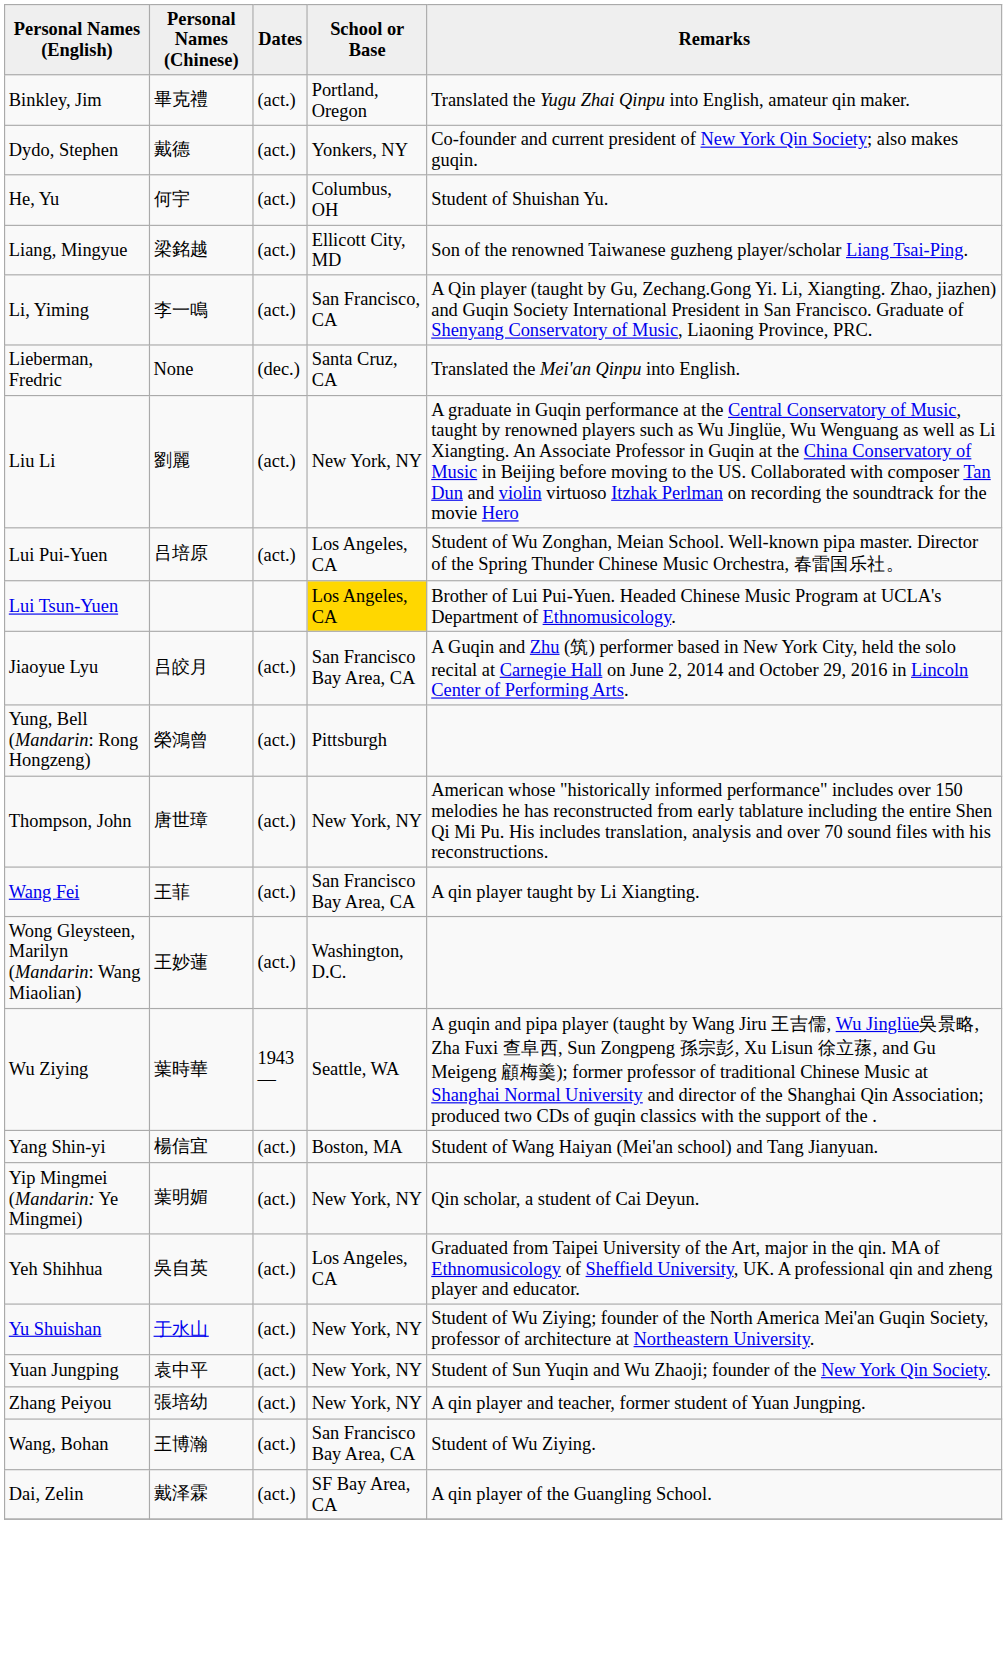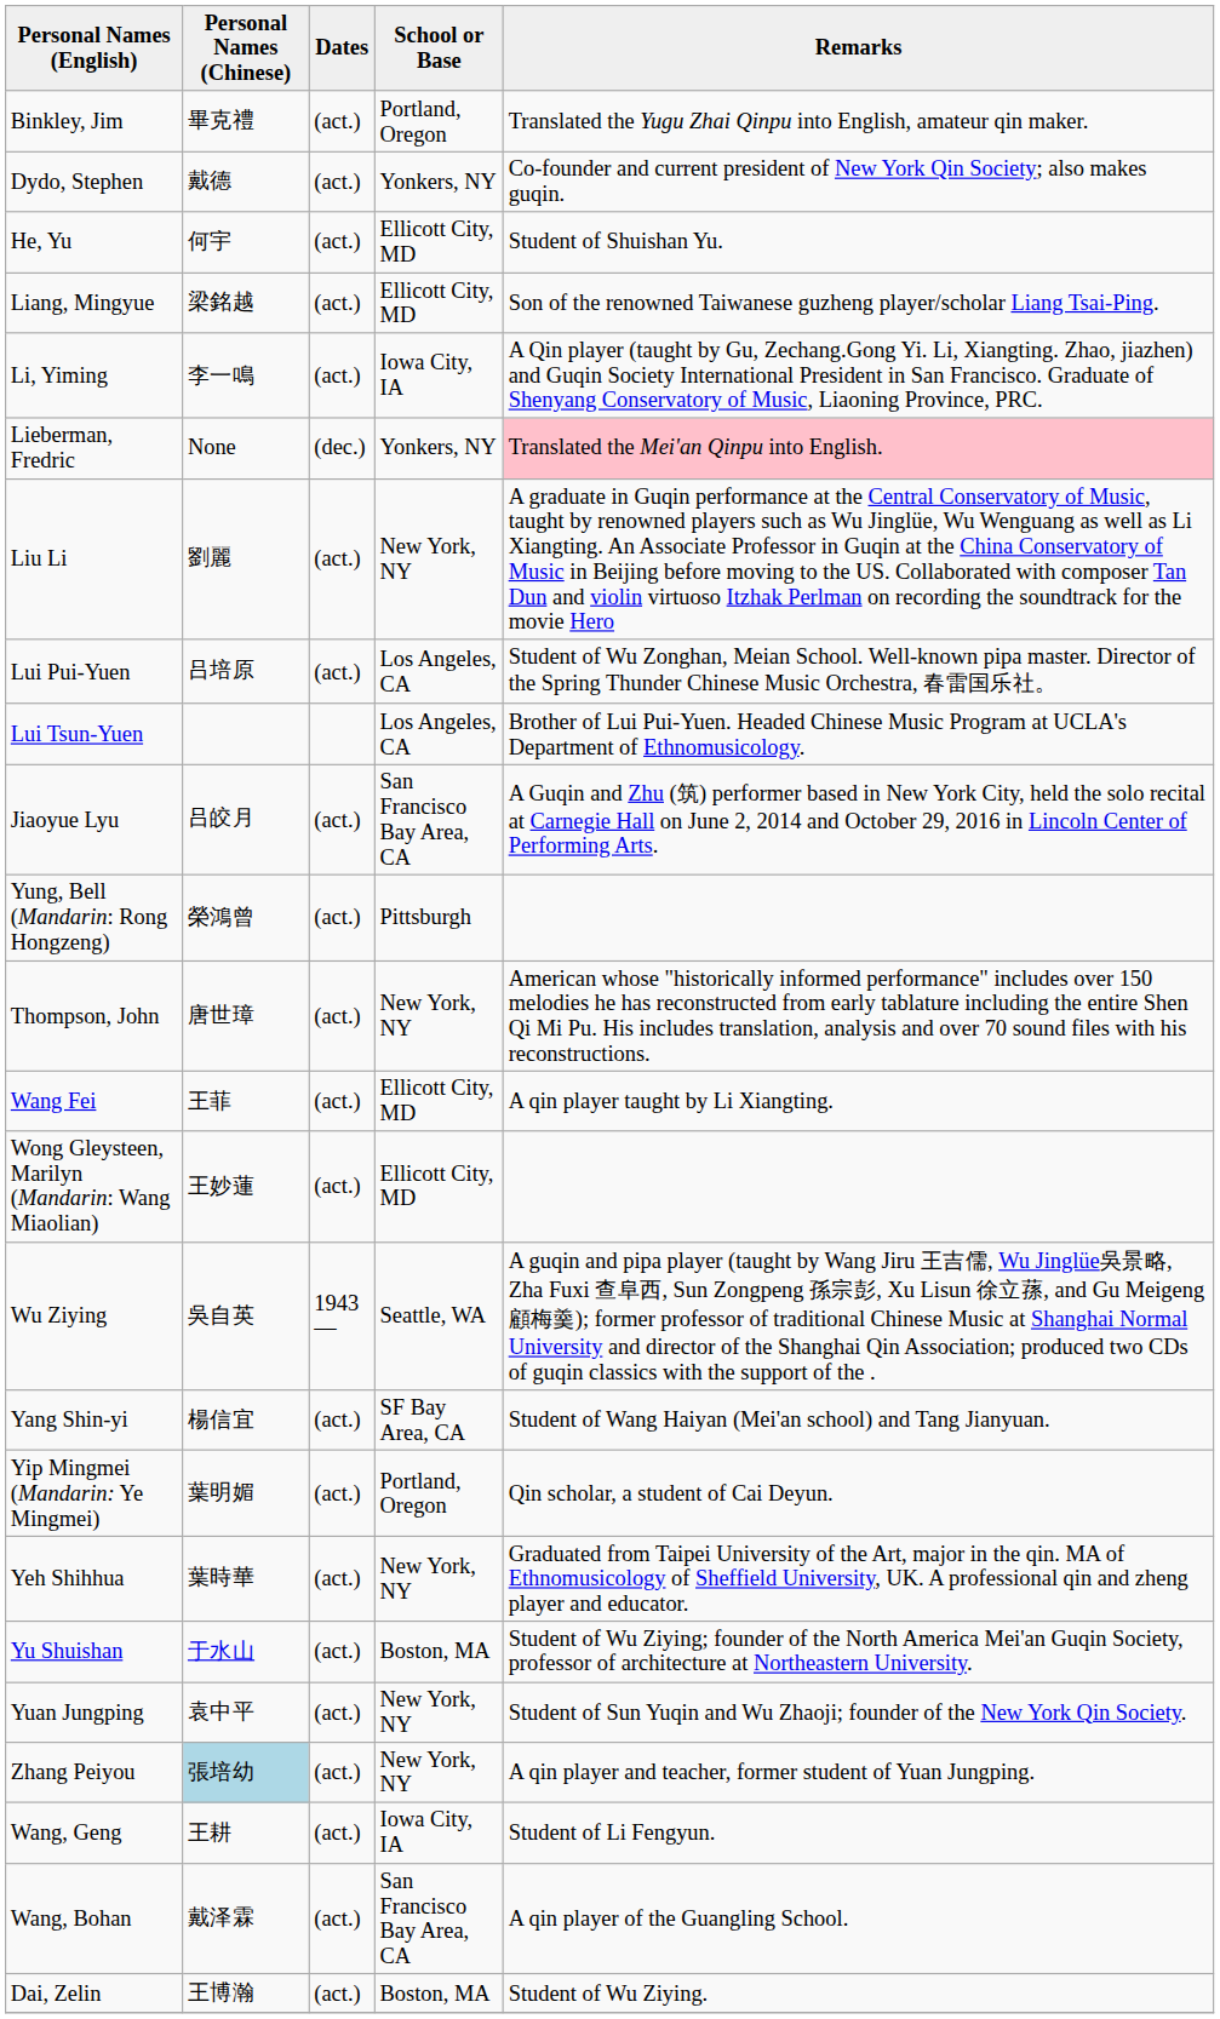He, Yu | School or Base: Columbus, OH -> Ellicott City, MD
Li, Yiming | School or Base: San Francisco, CA -> Iowa City, IA
Lieberman, Fredric | School or Base: Santa Cruz, CA -> Yonkers, NY
Lieberman, Fredric | Remarks: no background -> pink background
Lui Tsun-Yuen | School or Base: gold background -> no background
Wang Fei | School or Base: San Francisco Bay Area, CA -> Ellicott City, MD
Wong Gleysteen, Marilyn (Mandarin: Wang Miaolian) | School or Base: Washington, D.C. -> Ellicott City, MD
Wu Ziying | Personal Names (Chinese): 葉時華 -> 吳自英
Yang Shin-yi | School or Base: Boston, MA -> SF Bay Area, CA
Yip Mingmei (Mandarin: Ye Mingmei) | School or Base: New York, NY -> Portland, Oregon
Yeh Shihhua | Personal Names (Chinese): 吳自英 -> 葉時華
Yeh Shihhua | School or Base: Los Angeles, CA -> New York, NY
Yu Shuishan | School or Base: New York, NY -> Boston, MA
Zhang Peiyou | Personal Names (Chinese): no background -> lightblue background
+ row: Wang, Geng | 王耕 | (act.) | Iowa City, IA | Student of Li Fengyun.
Wang, Bohan | Personal Names (Chinese): 王博瀚 -> 戴泽霖
Wang, Bohan | Remarks: Student of Wu Ziying. -> A qin player of the Guangling School.
Dai, Zelin | Personal Names (Chinese): 戴泽霖 -> 王博瀚
Dai, Zelin | School or Base: SF Bay Area, CA -> Boston, MA
Dai, Zelin | Remarks: A qin player of the Guangling School. -> Student of Wu Ziying.
